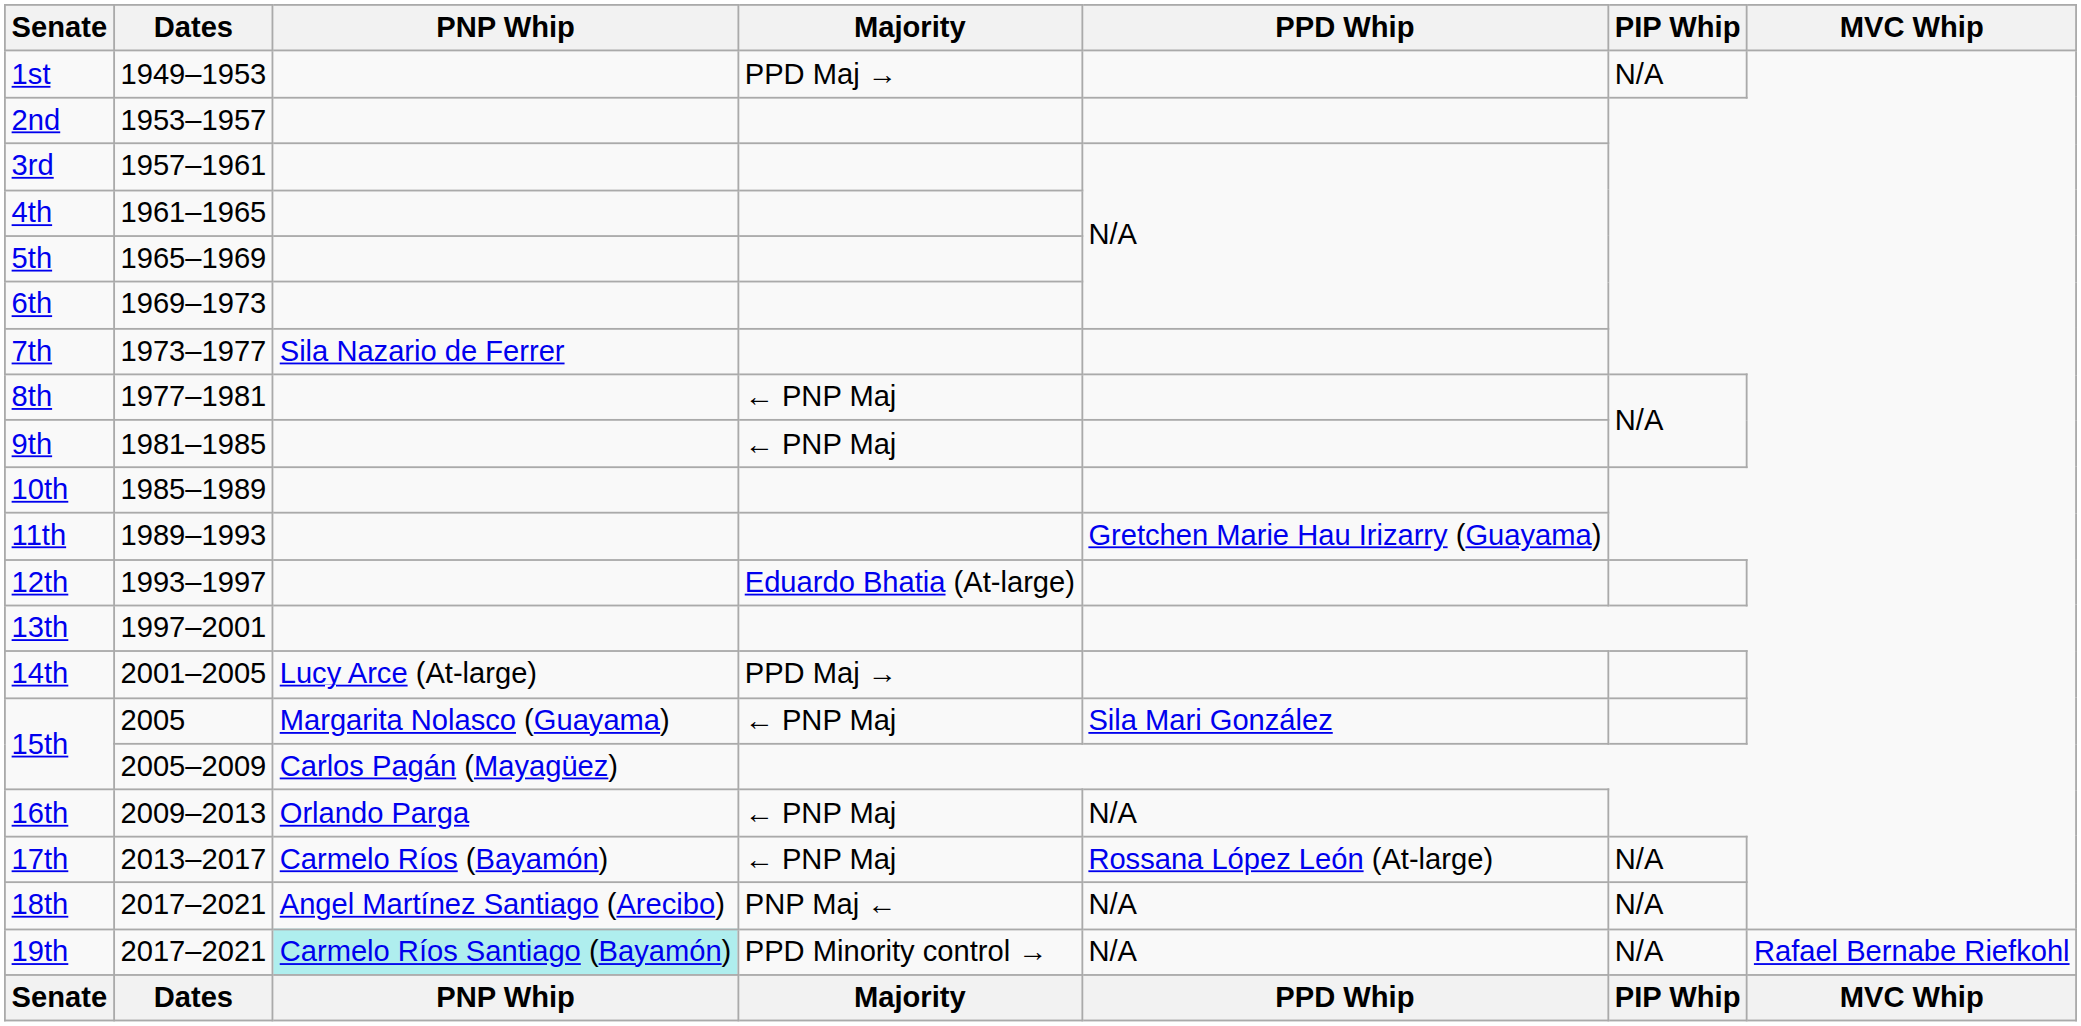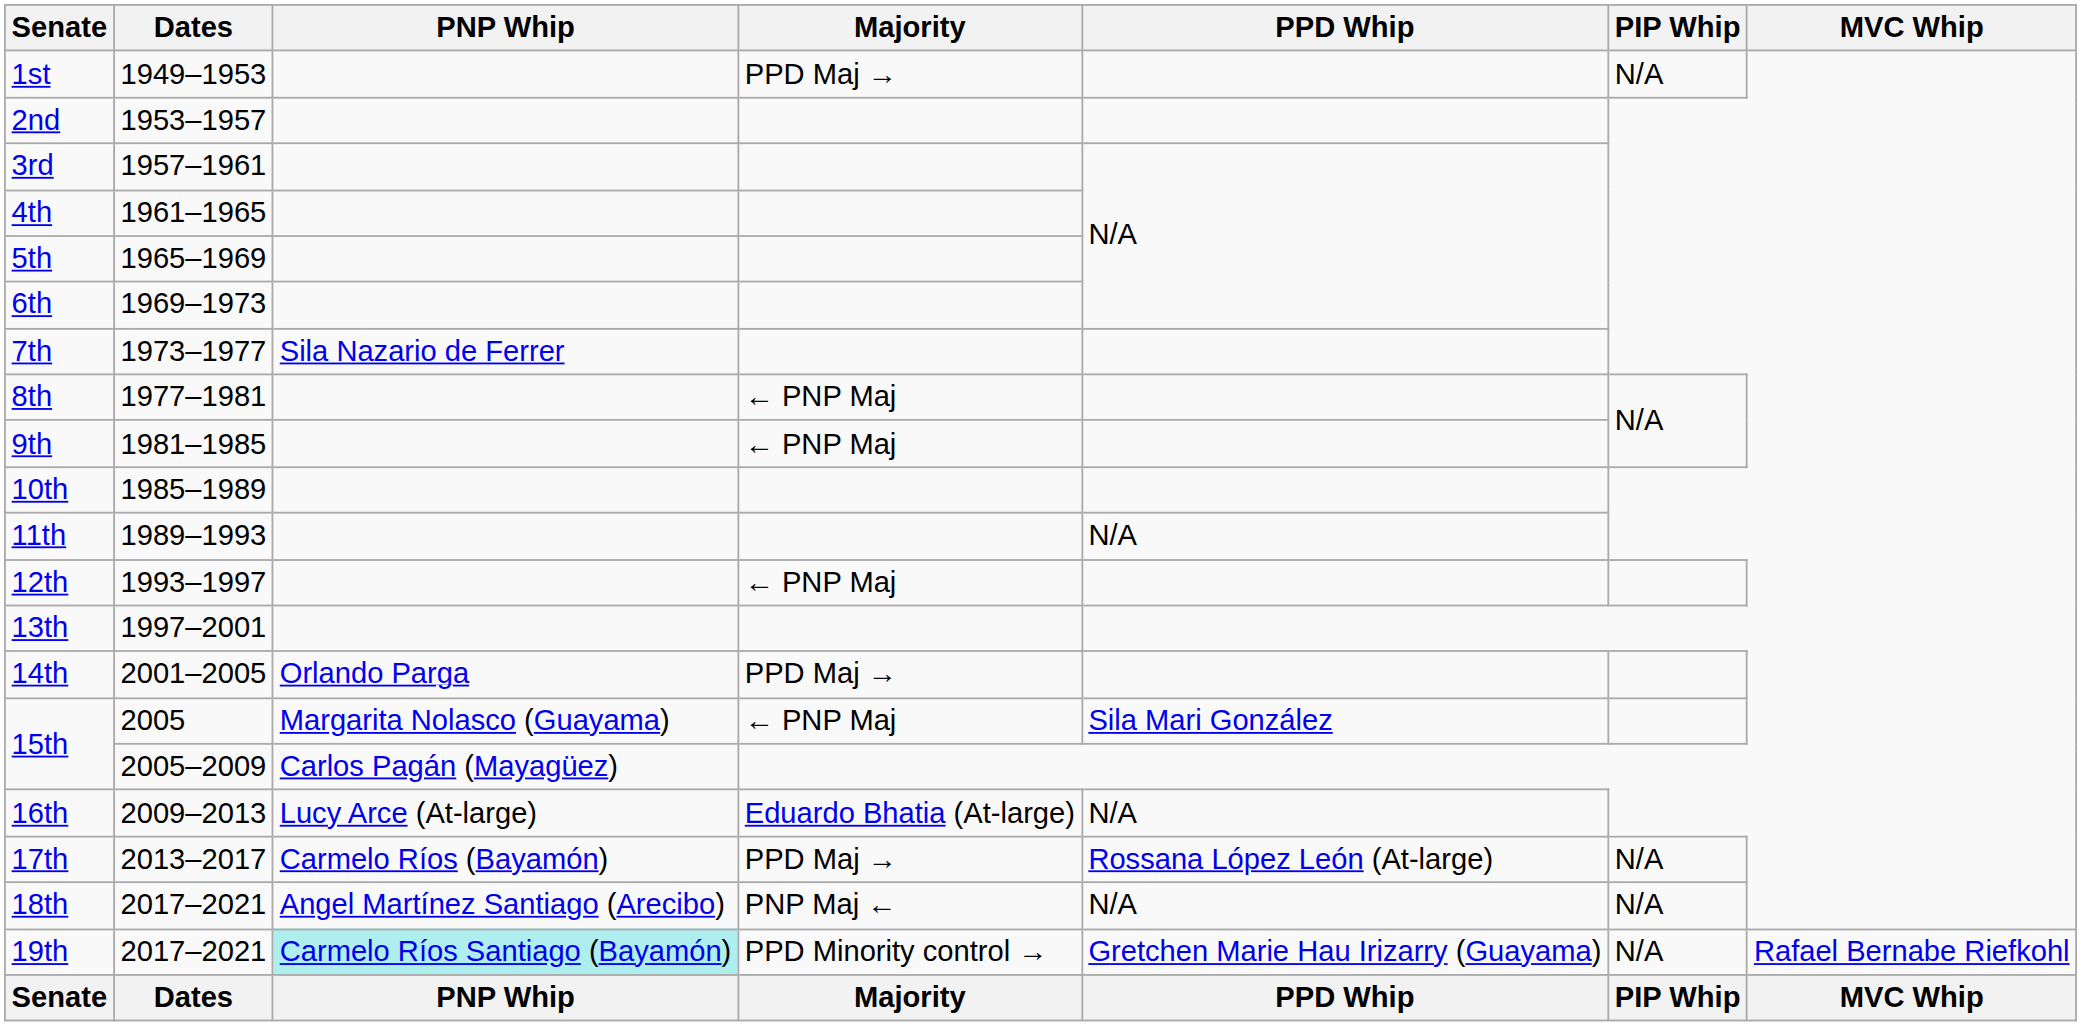11th | PPD Whip: Gretchen Marie Hau Irizarry (Guayama) -> N/A
12th | Majority: Eduardo Bhatia (At-large) -> ← PNP Maj
14th | PNP Whip: Lucy Arce (At-large) -> Orlando Parga
16th | PNP Whip: Orlando Parga -> Lucy Arce (At-large)
16th | Majority: ← PNP Maj -> Eduardo Bhatia (At-large)
17th | Majority: ← PNP Maj -> PPD Maj →
19th | PPD Whip: N/A -> Gretchen Marie Hau Irizarry (Guayama)
